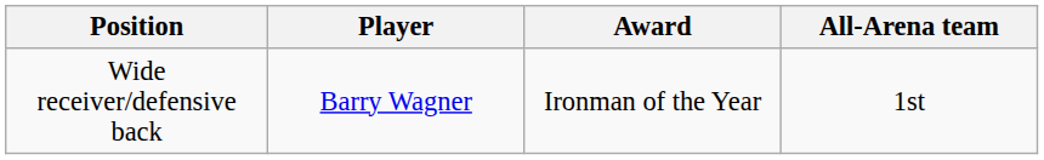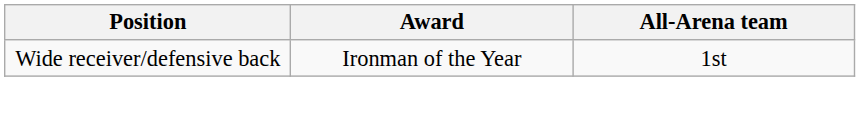- column: Player | Barry Wagner
